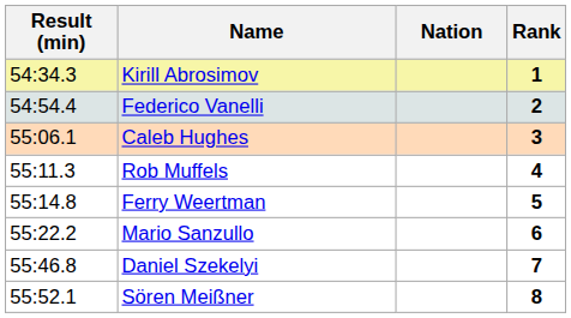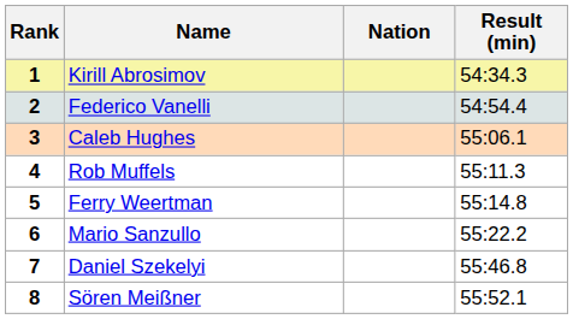columns swapped: Rank <-> Result (min)
